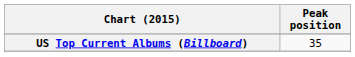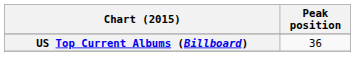US Top Current Albums (Billboard) | Peak position: 35 -> 36
